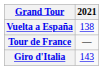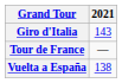rows swapped: Giro d'Italia <-> Vuelta a España
